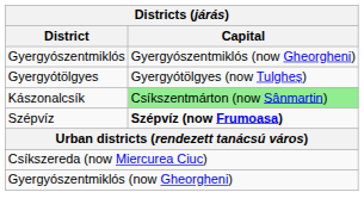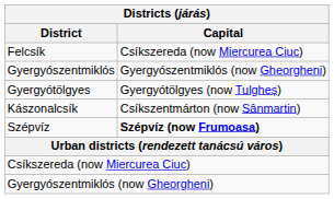+ row: Felcsík | Csíkszereda (now Miercurea Ciuc)
Kászonalcsík | Capital: lightgreen background -> no background
